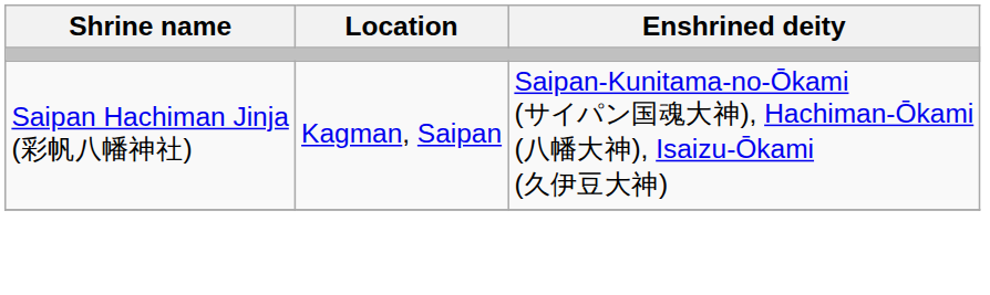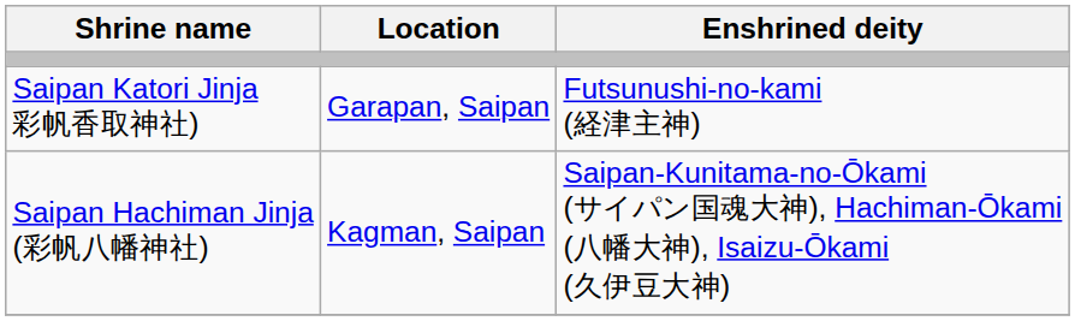+ row: Saipan Katori Jinja 彩帆香取神社) | Garapan, Saipan | Futsunushi-no-kami (経津主神)
